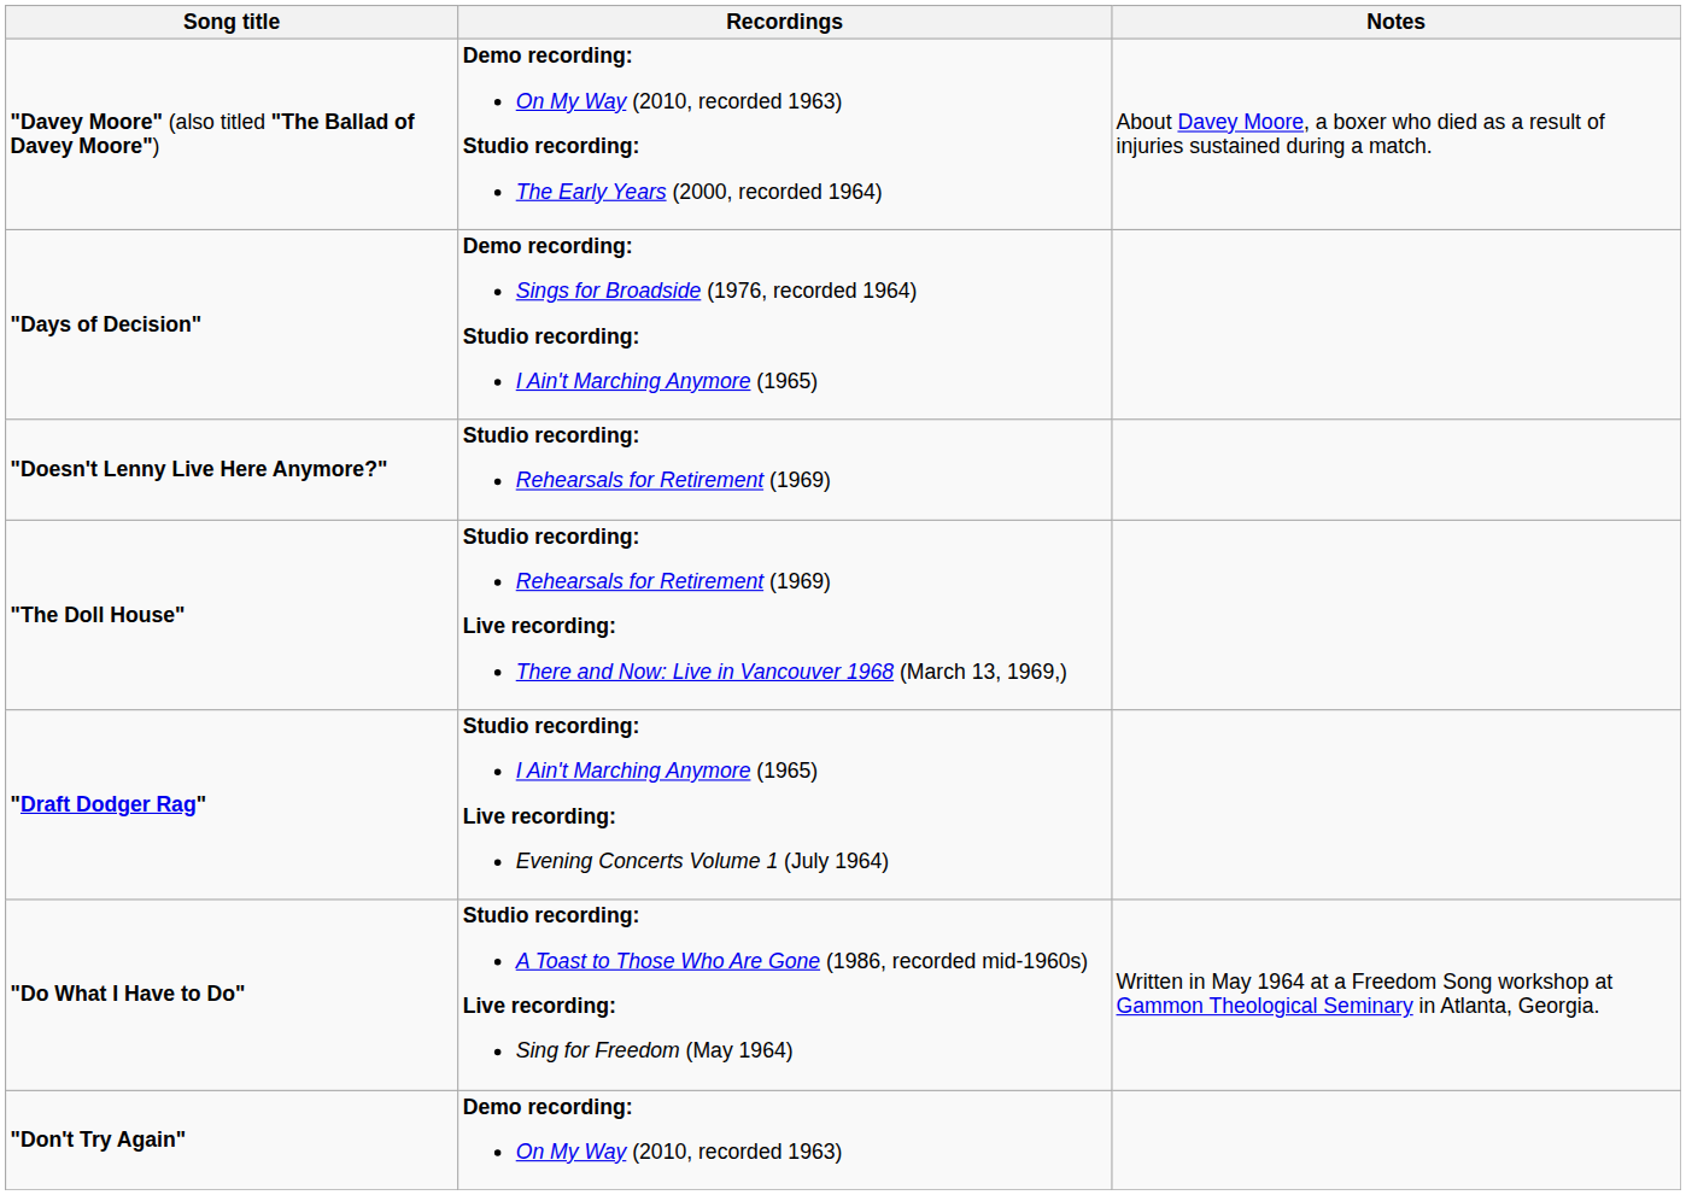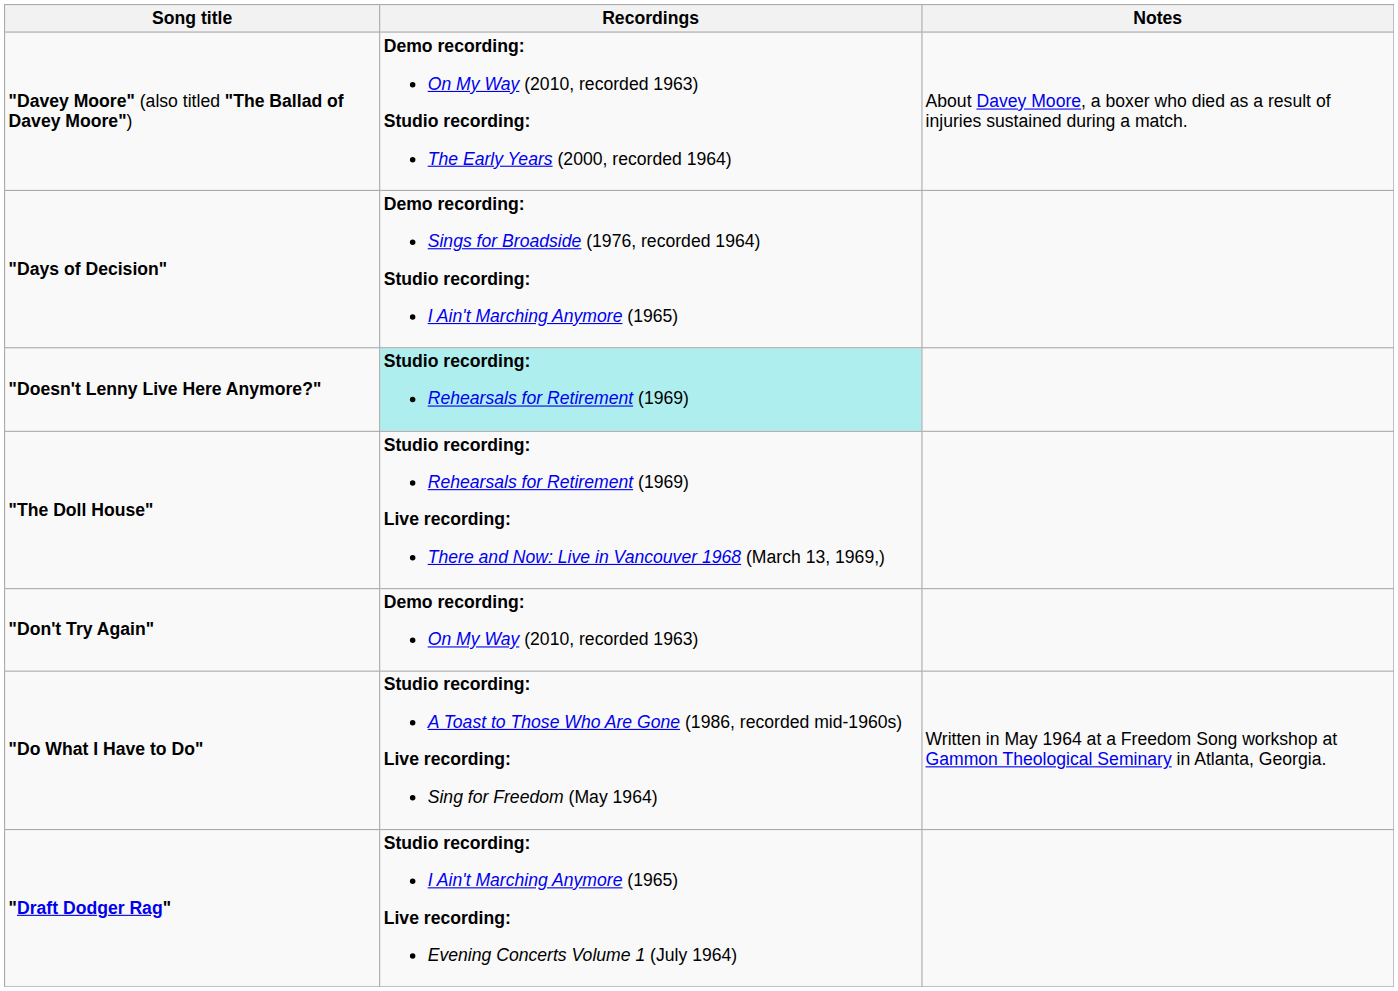"Doesn't Lenny Live Here Anymore?" | Recordings: no background -> paleturquoise background
rows swapped: "Don't Try Again" <-> "Draft Dodger Rag"
